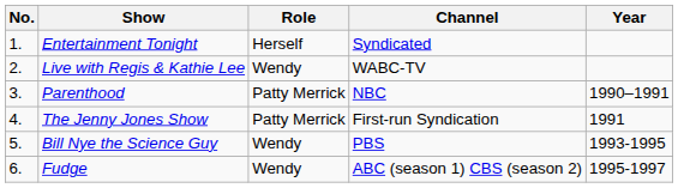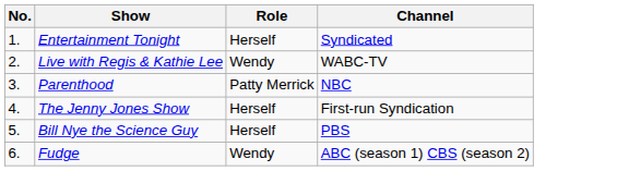- column: Year | 1990–1991 | 1991 | 1993-1995 | 1995-1997
The Jenny Jones Show | Role: Patty Merrick -> Herself
Bill Nye the Science Guy | Role: Wendy -> Herself
